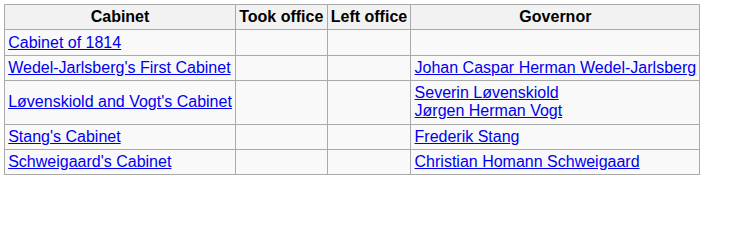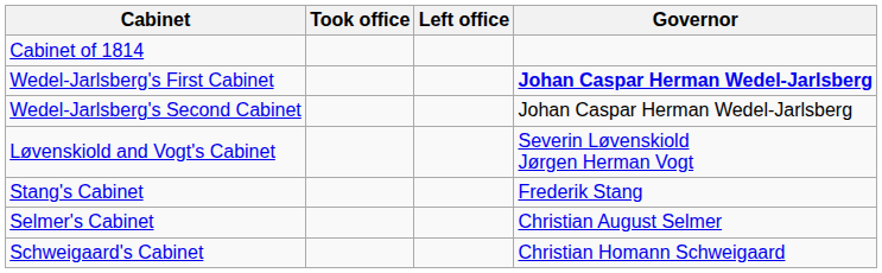Wedel-Jarlsberg's First Cabinet | Governor: normal -> bold
+ row: Wedel-Jarlsberg's Second Cabinet | Johan Caspar Herman Wedel-Jarlsberg
+ row: Selmer's Cabinet | Christian August Selmer
